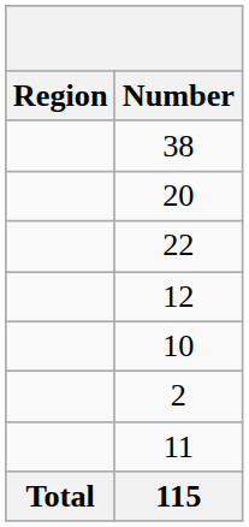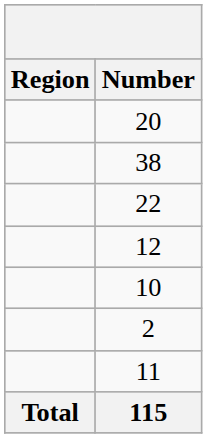rows swapped: 20 <-> 38
